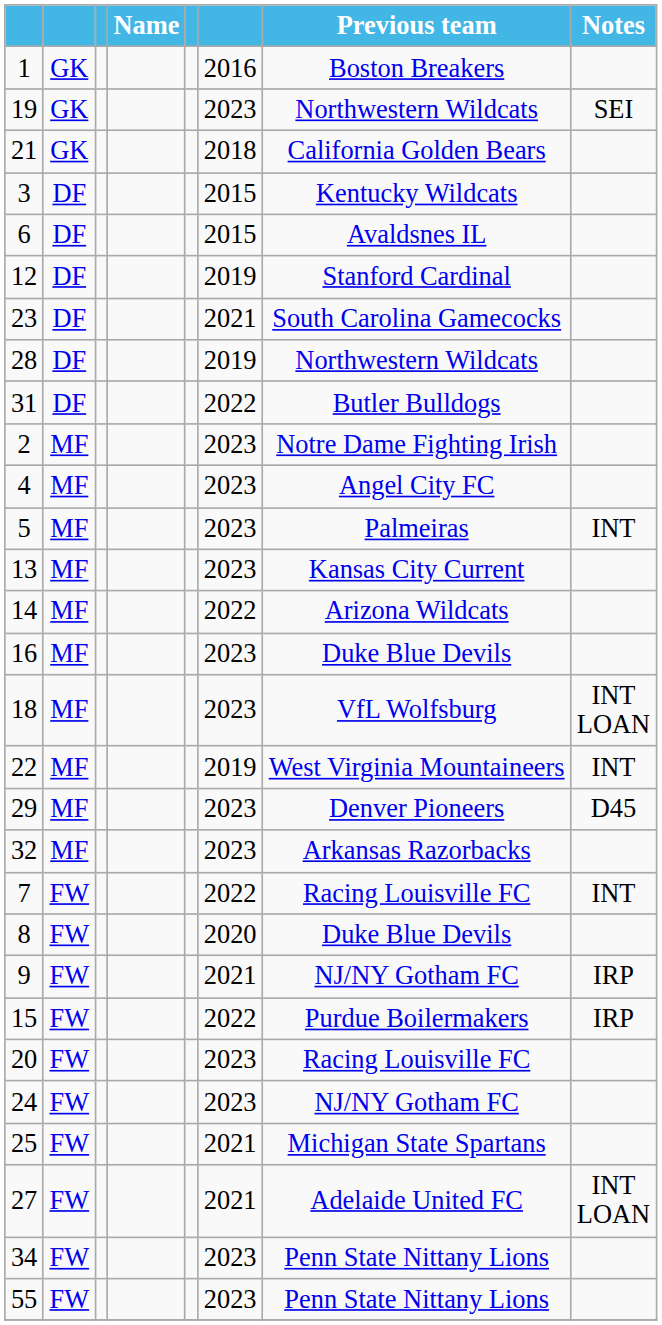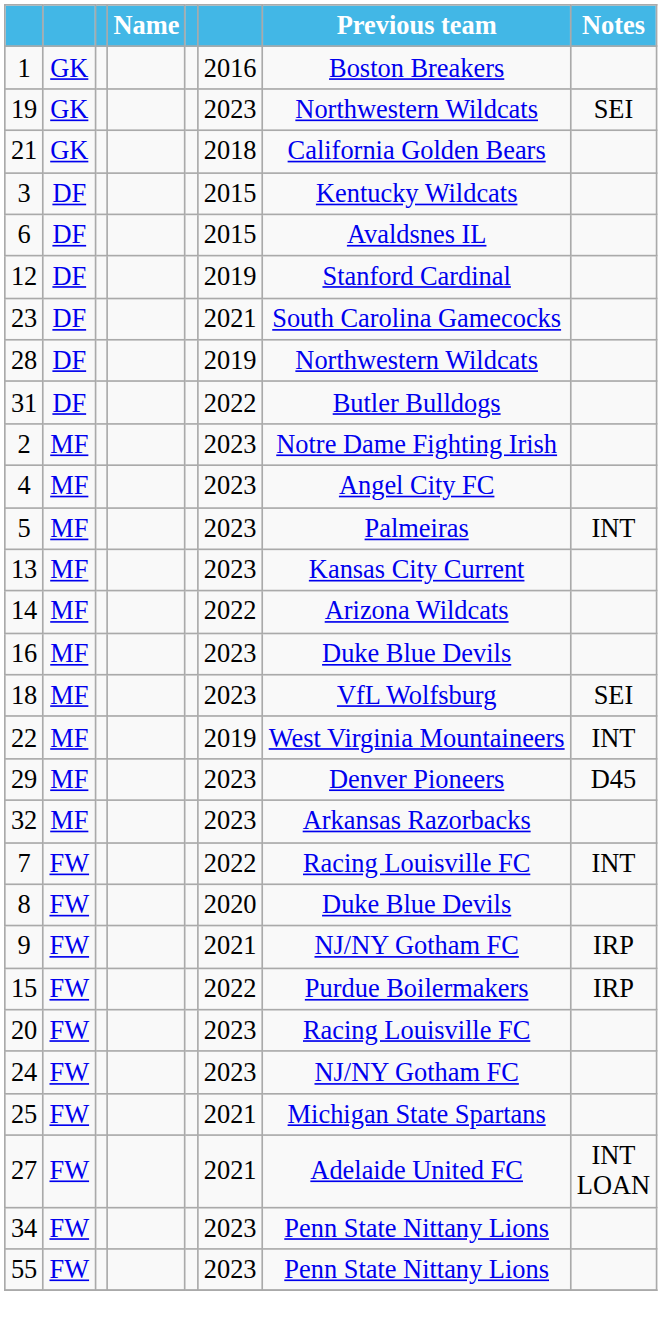18 | Notes: INT LOAN -> SEI
